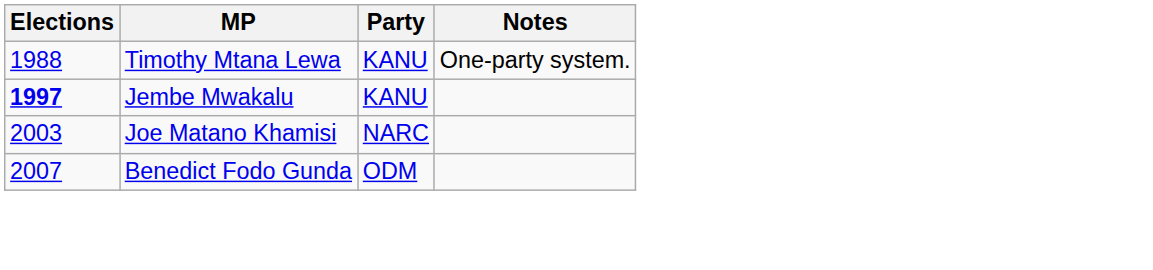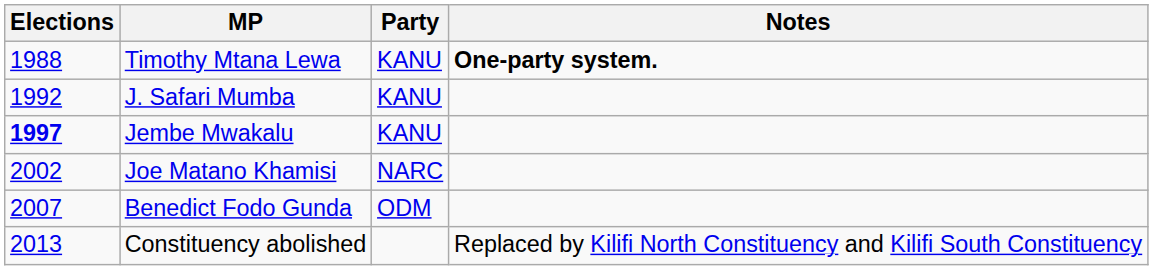Timothy Mtana Lewa | Notes: normal -> bold
+ row: 1992 | J. Safari Mumba | KANU
Joe Matano Khamisi | Elections: 2003 -> 2002
+ row: 2013 | Constituency abolished | Replaced by Kilifi North Constituency and Kilifi South Constituency
